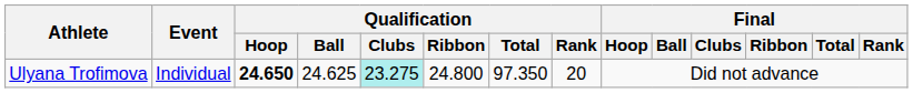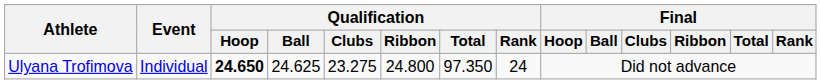Ulyana Trofimova | Qualification / Clubs: paleturquoise background -> no background
Ulyana Trofimova | Qualification / Rank: 20 -> 24
